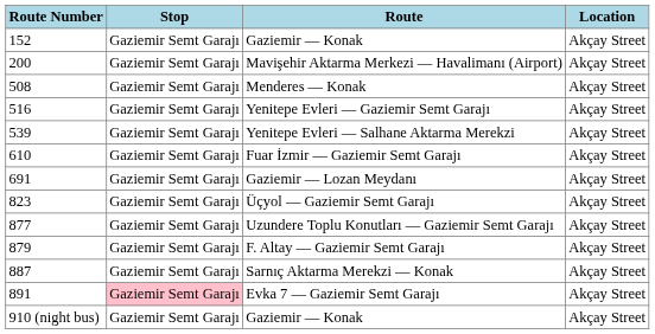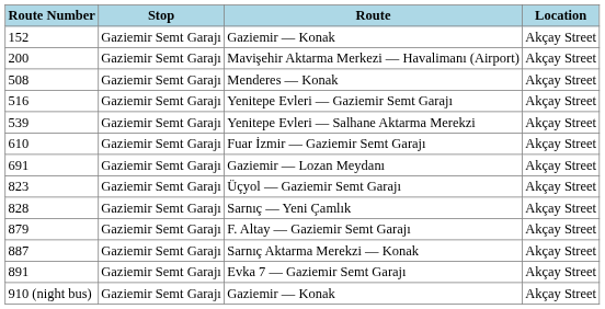+ row: 828 | Gaziemir Semt Garajı | Sarnıç — Yeni Çamlık | Akçay Street
- row: 877 | Gaziemir Semt Garajı | Uzundere Toplu Konutları — Gaziemir Semt Garajı | Akçay Street
Evka 7 — Gaziemir Semt Garajı | Stop: pink background -> no background
